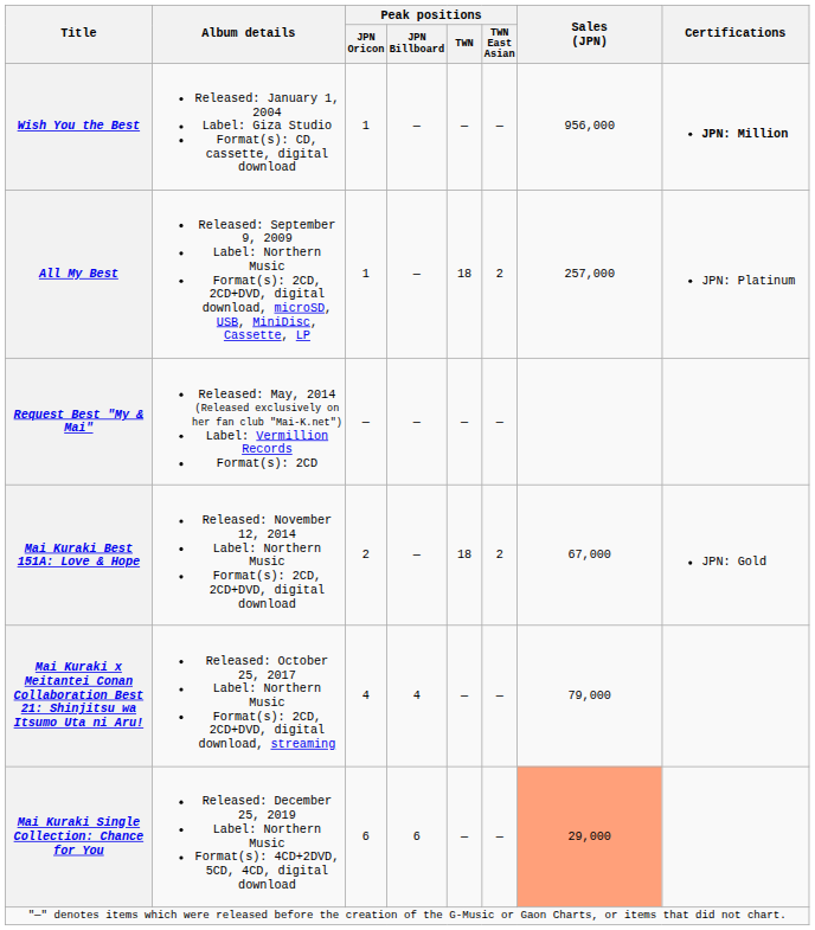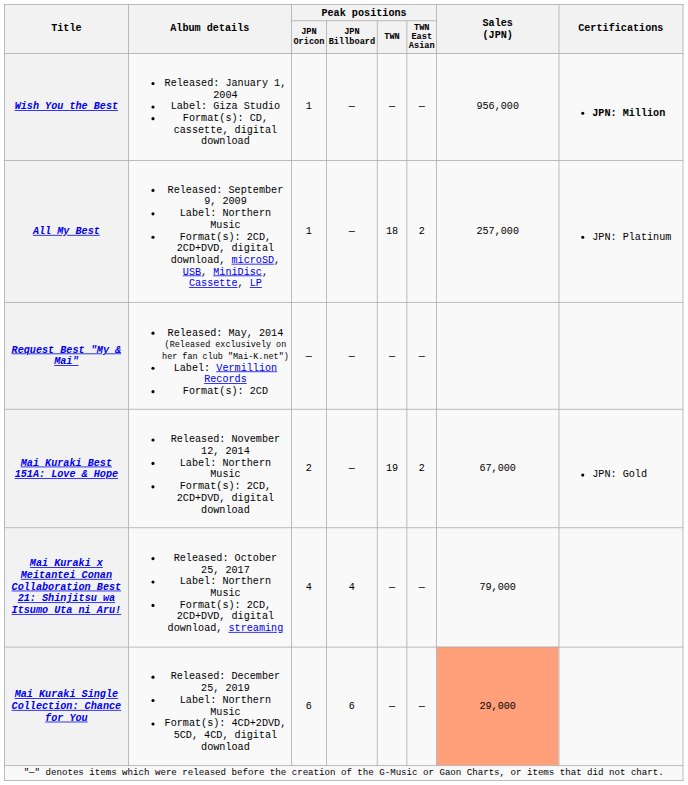Mai Kuraki Best 151A: Love & Hope | Peak positions / TWN: 18 -> 19
